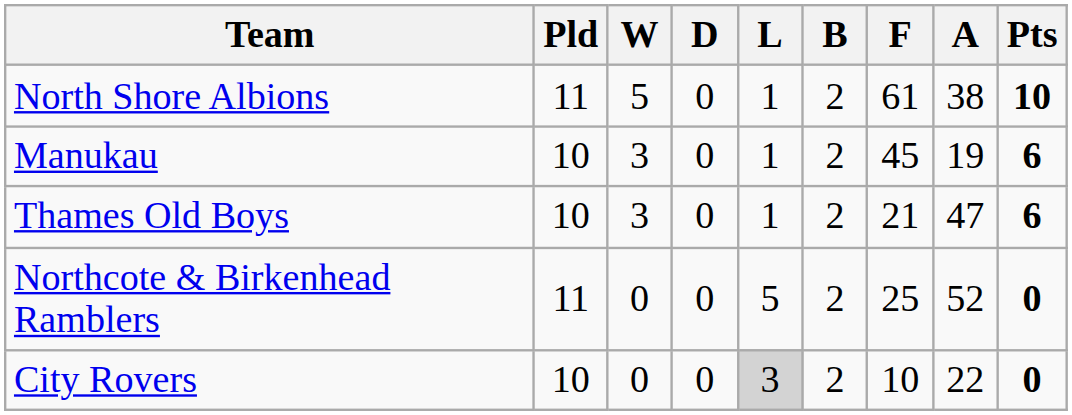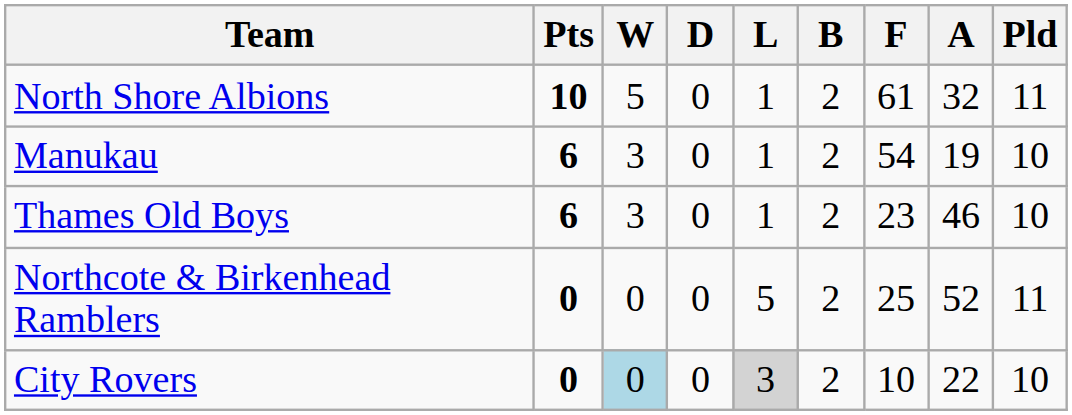columns swapped: Pld <-> Pts
North Shore Albions | A: 38 -> 32
Manukau | F: 45 -> 54
Thames Old Boys | F: 21 -> 23
Thames Old Boys | A: 47 -> 46
City Rovers | W: no background -> lightblue background
